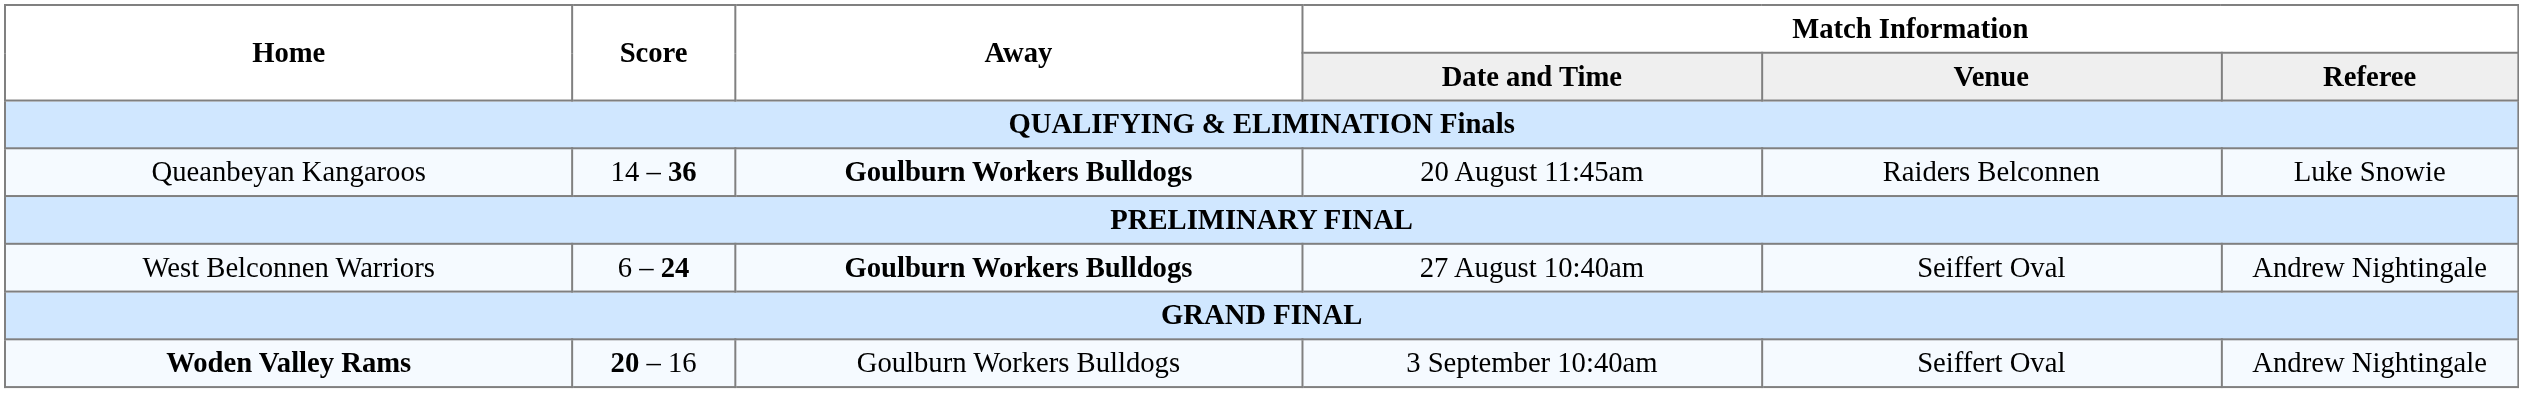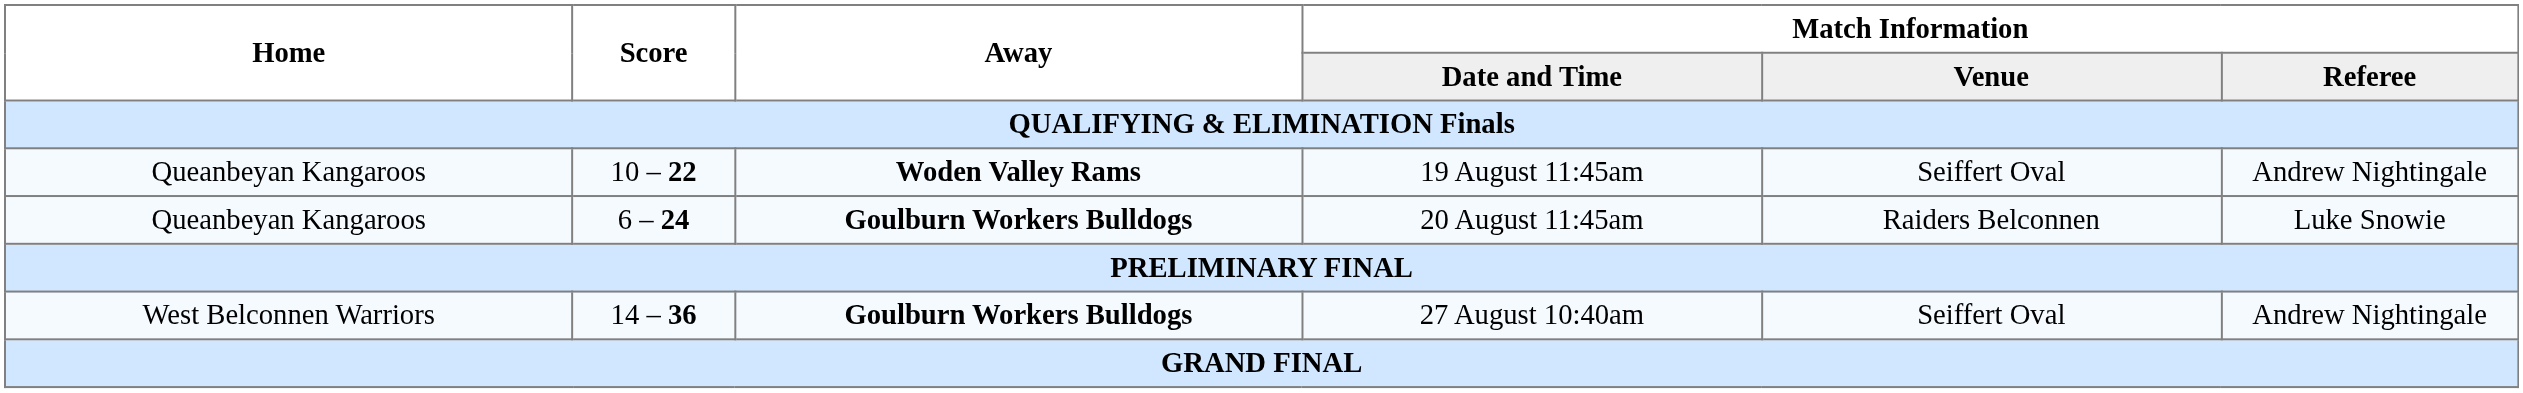+ row: Queanbeyan Kangaroos | 10 – 22 | Woden Valley Rams | 19 August 11:45am | Seiffert Oval | Andrew Nightingale
20 August 11:45am | Score: 14 – 36 -> 6 – 24
27 August 10:40am | Score: 6 – 24 -> 14 – 36
- row: Woden Valley Rams | 20 – 16 | Goulburn Workers Bulldogs | 3 September 10:40am | Seiffert Oval | Andrew Nightingale
